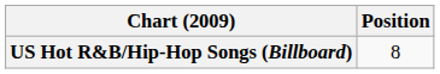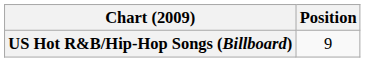US Hot R&B/Hip-Hop Songs (Billboard) | Position: 8 -> 9
